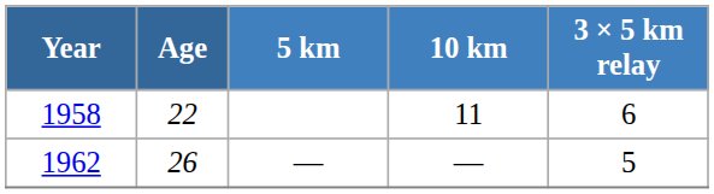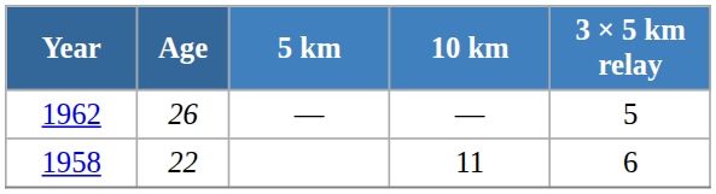rows swapped: 1958 <-> 1962
